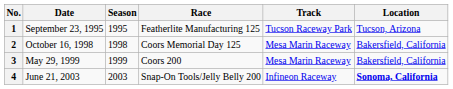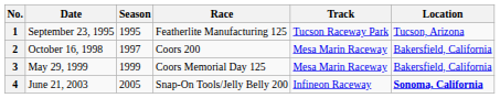2 | Season: 1998 -> 1997
2 | Race: Coors Memorial Day 125 -> Coors 200
3 | Race: Coors 200 -> Coors Memorial Day 125
4 | Season: 2003 -> 2005
